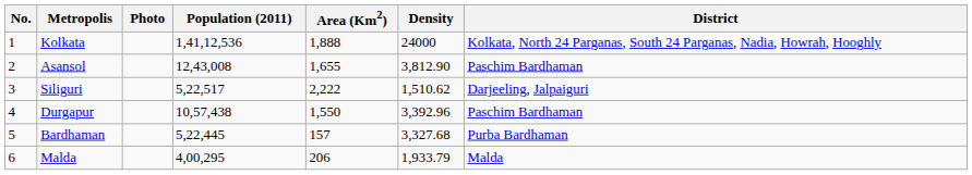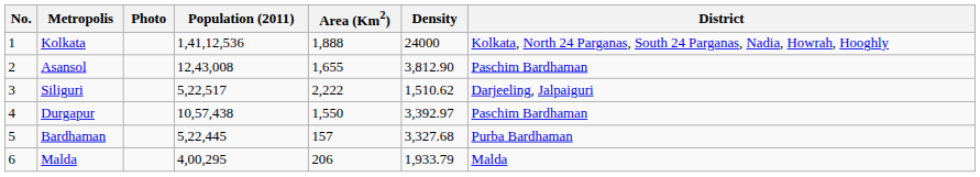Durgapur | Density: 3,392.96 -> 3,392.97
